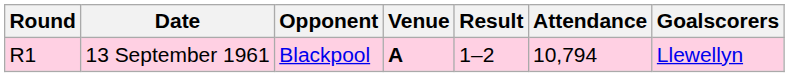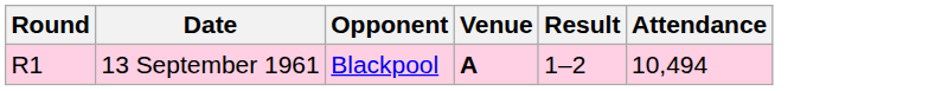- column: Goalscorers | Llewellyn
13 September 1961 | Attendance: 10,794 -> 10,494
